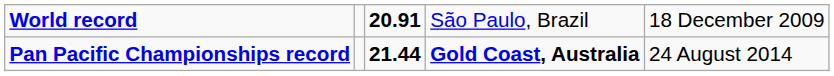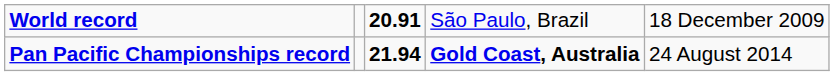Pan Pacific Championships record | column 3: 21.44 -> 21.94
